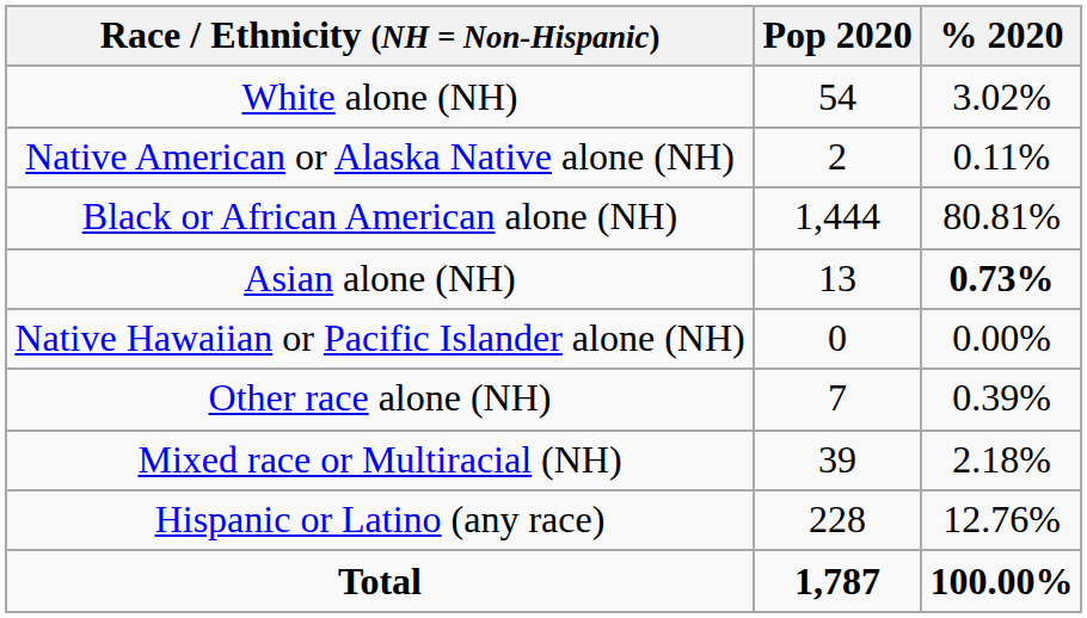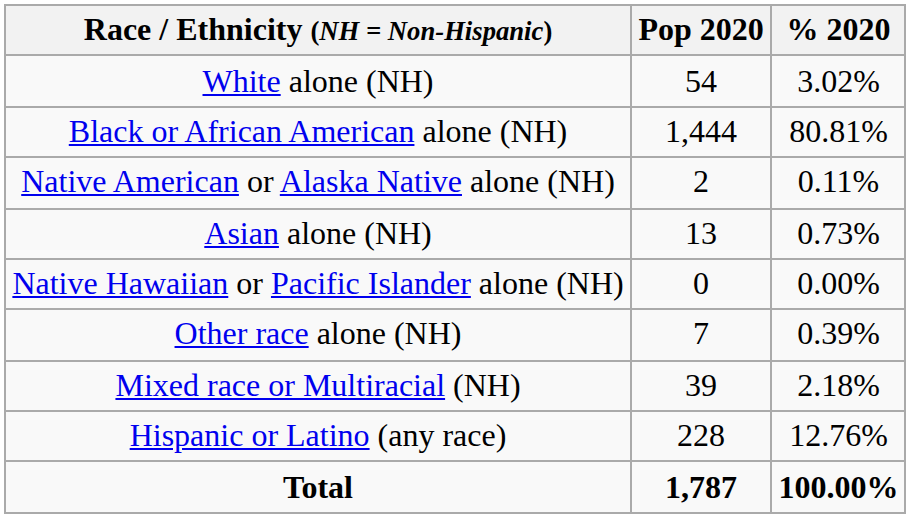rows swapped: Black or African American alone (NH) <-> Native American or Alaska Native alone (NH)
Asian alone (NH) | % 2020: bold -> normal
